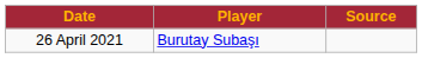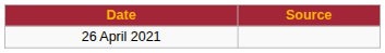- column: Player | Burutay Subaşı
